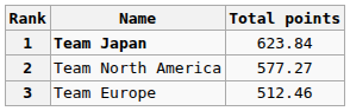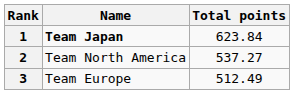2 | Total points: 577.27 -> 537.27
3 | Total points: 512.46 -> 512.49
